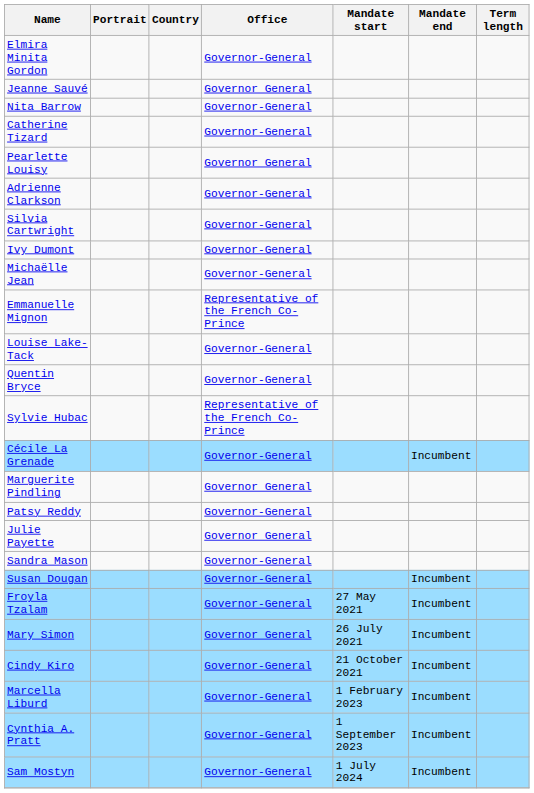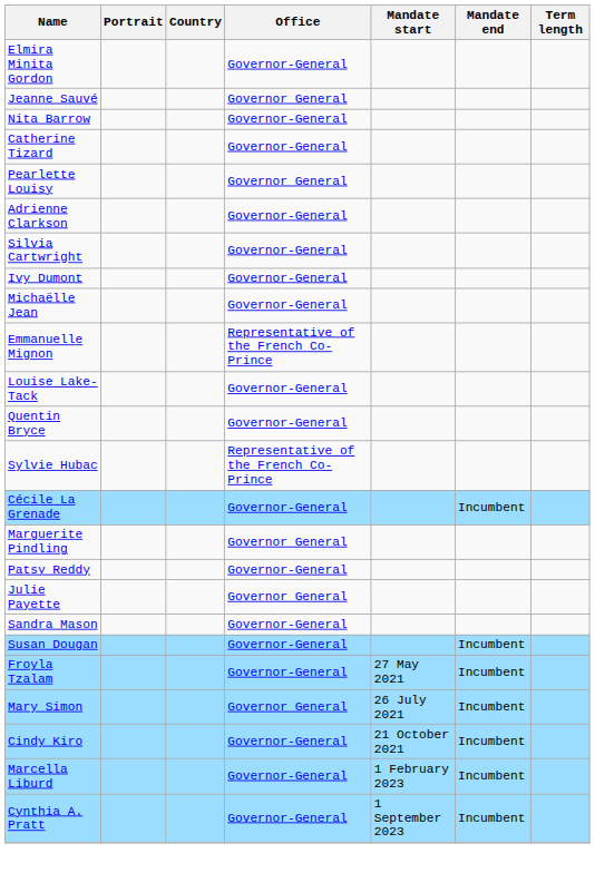- row: Sam Mostyn | Governor-General | 1 July 2024 | Incumbent
